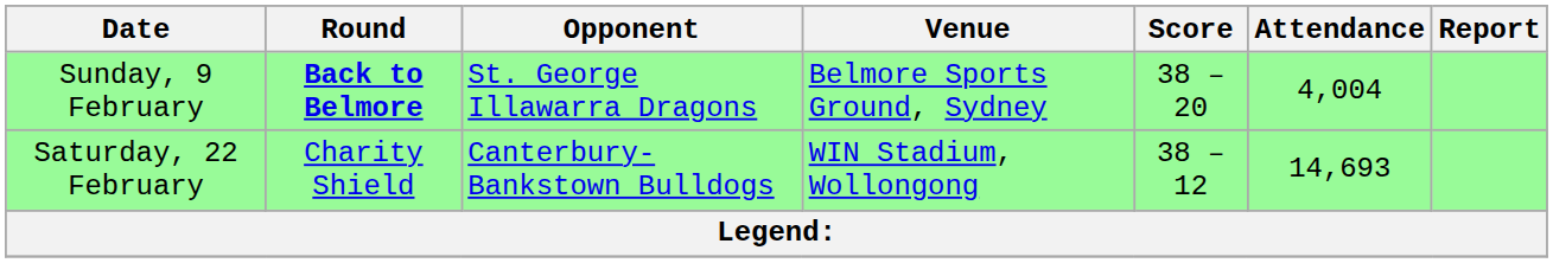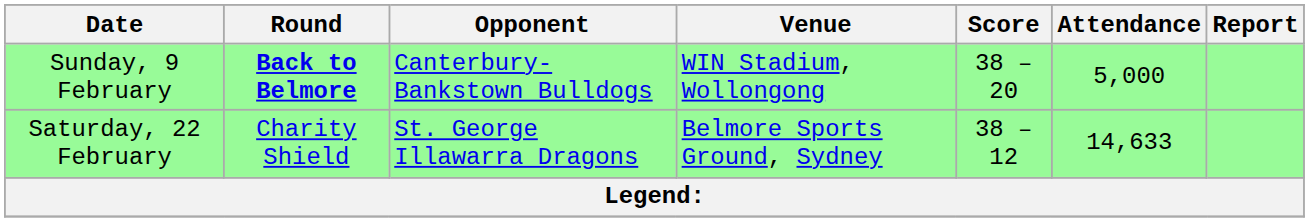Sunday, 9 February | Opponent: St. George Illawarra Dragons -> Canterbury-Bankstown Bulldogs
Sunday, 9 February | Venue: Belmore Sports Ground, Sydney -> WIN Stadium, Wollongong
Sunday, 9 February | Attendance: 4,004 -> 5,000
Saturday, 22 February | Opponent: Canterbury-Bankstown Bulldogs -> St. George Illawarra Dragons
Saturday, 22 February | Venue: WIN Stadium, Wollongong -> Belmore Sports Ground, Sydney
Saturday, 22 February | Attendance: 14,693 -> 14,633
